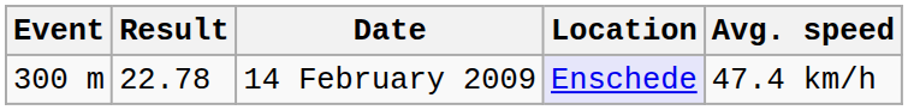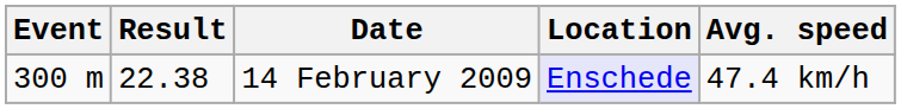14 February 2009 | Result: 22.78 -> 22.38
